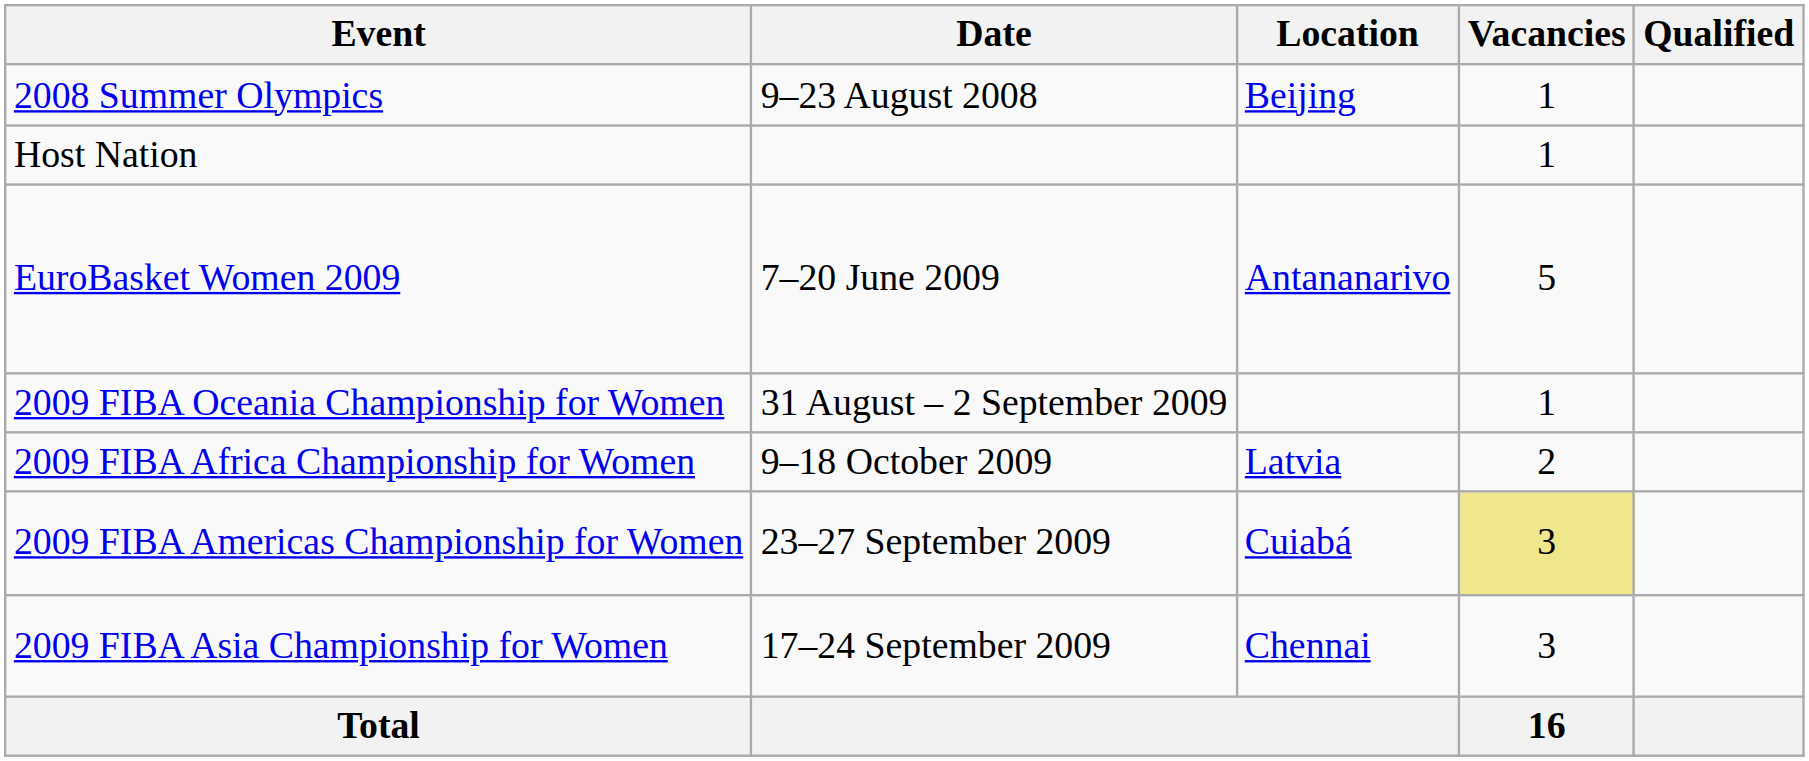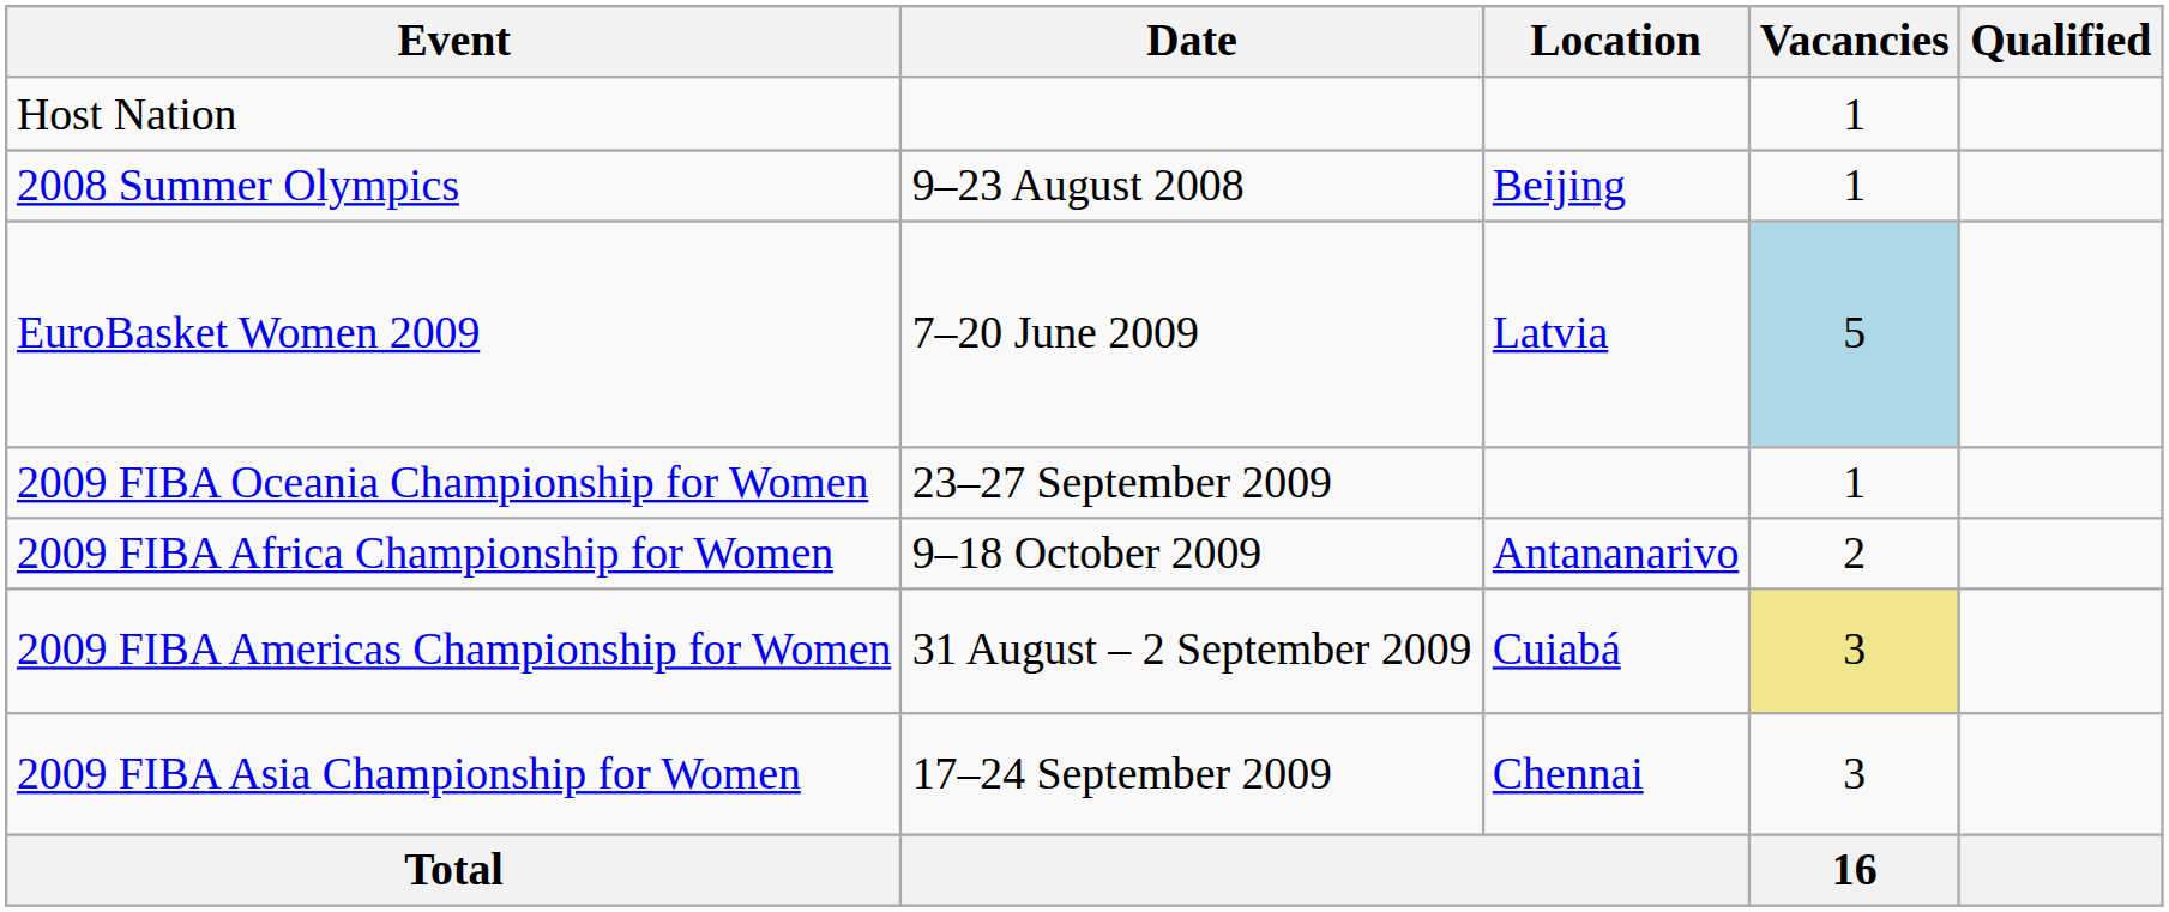rows swapped: Host Nation <-> 2008 Summer Olympics
EuroBasket Women 2009 | Location: Antananarivo -> Latvia
EuroBasket Women 2009 | Vacancies: no background -> lightblue background
2009 FIBA Oceania Championship for Women | Date: 31 August – 2 September 2009 -> 23–27 September 2009
2009 FIBA Africa Championship for Women | Location: Latvia -> Antananarivo
2009 FIBA Americas Championship for Women | Date: 23–27 September 2009 -> 31 August – 2 September 2009
